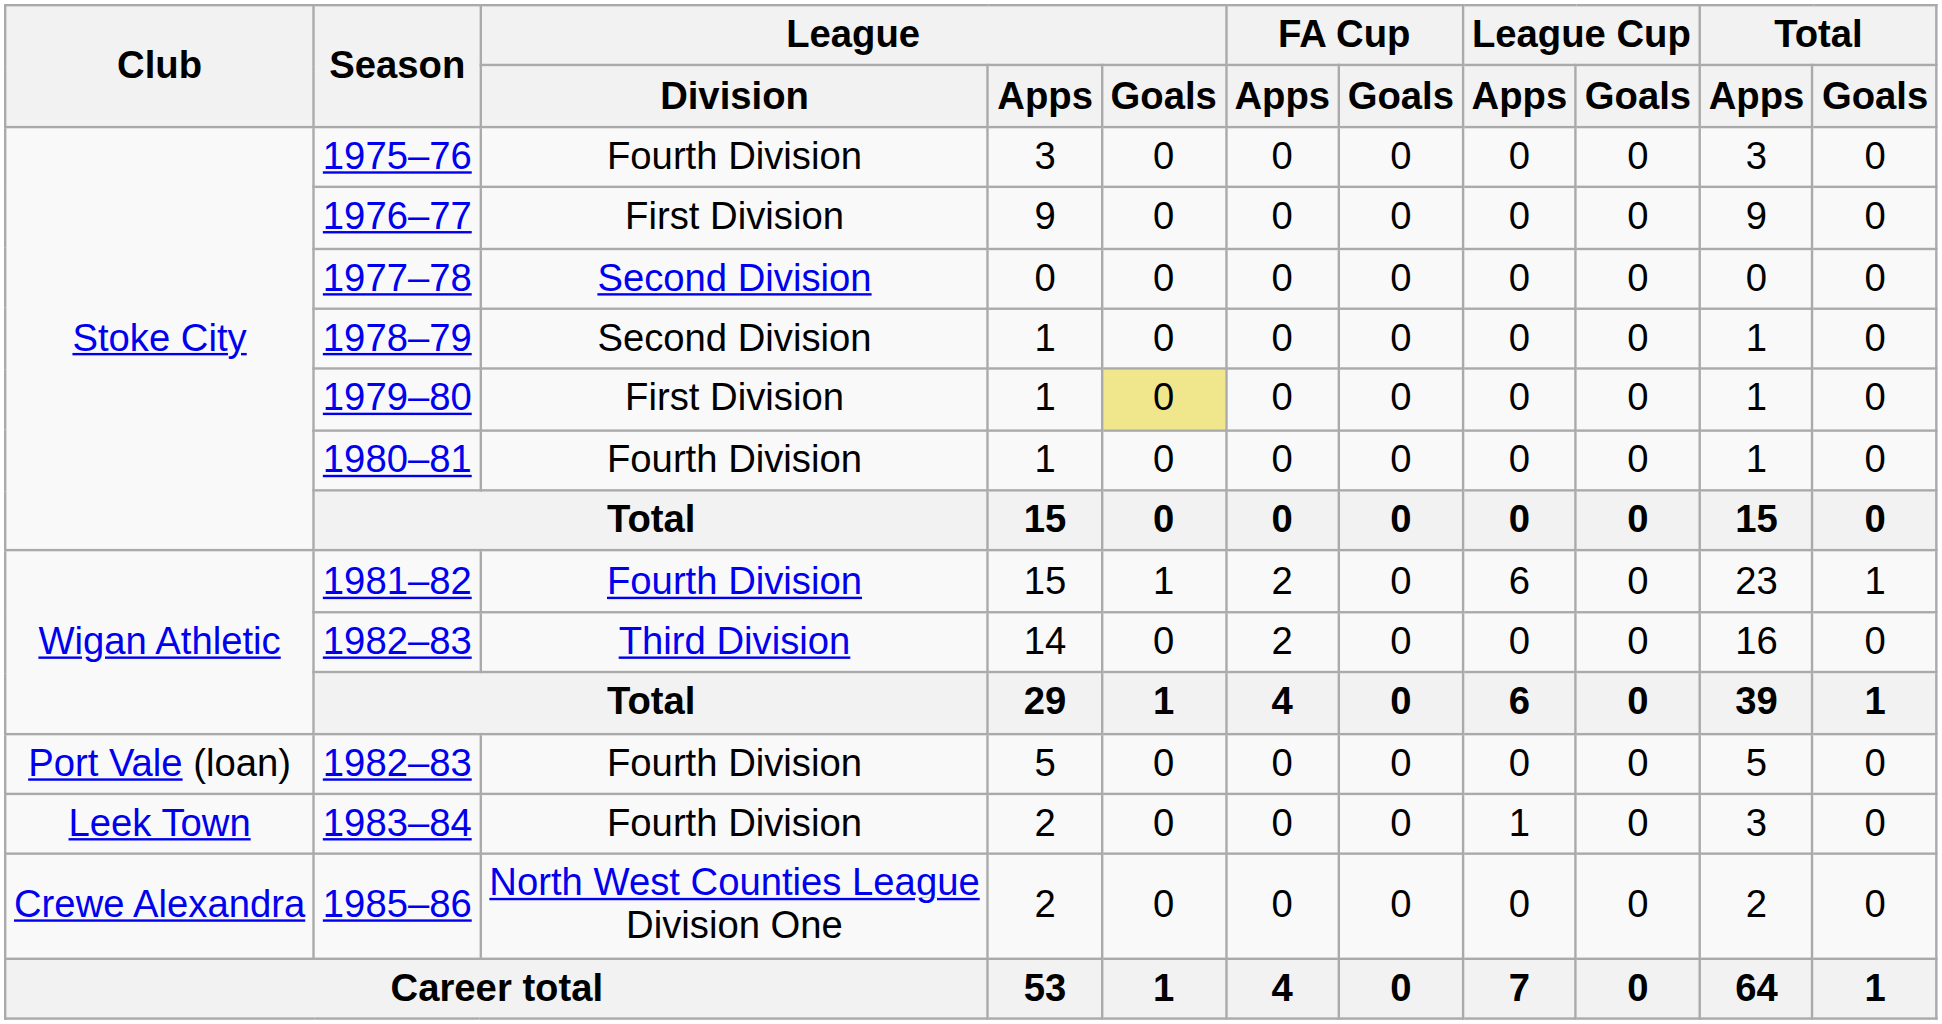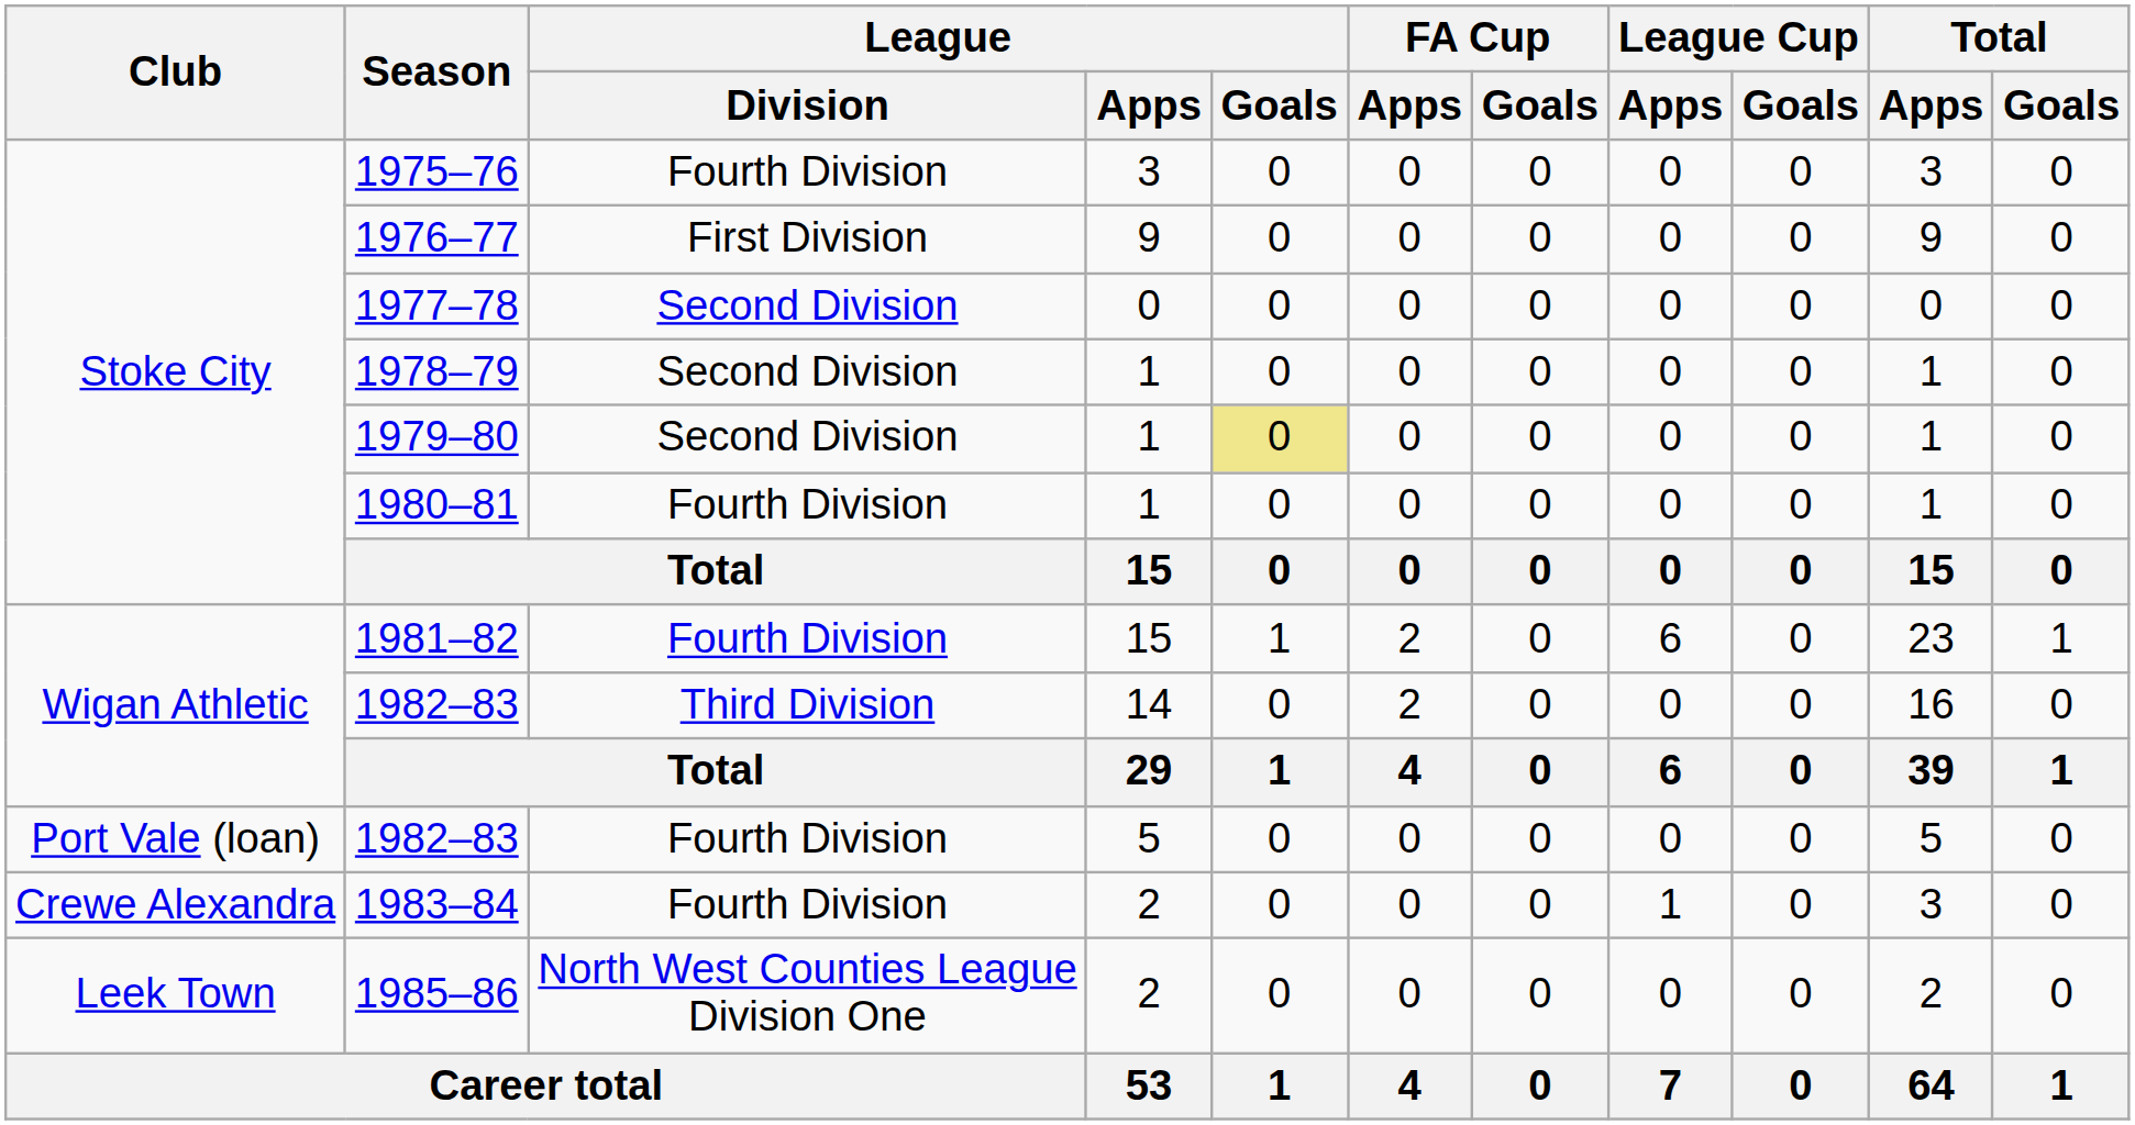1979–80 | League / Division: First Division -> Second Division
1983–84 | Club: Leek Town -> Crewe Alexandra
1985–86 | Club: Crewe Alexandra -> Leek Town
